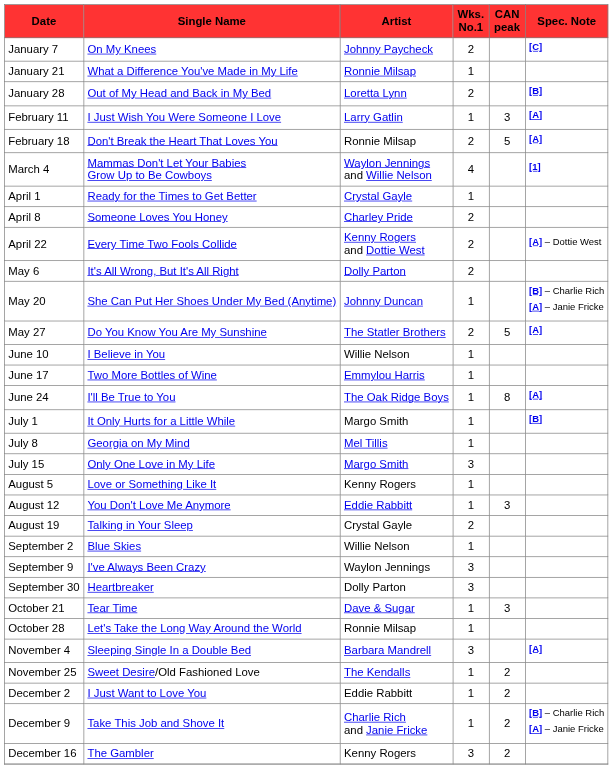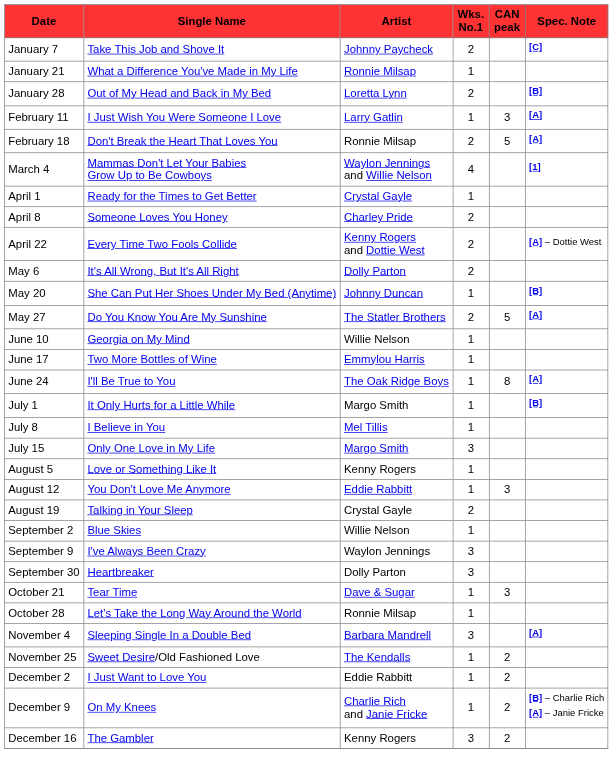January 7 | Single Name: On My Knees -> Take This Job and Shove It
May 20 | Spec. Note: [B] – Charlie Rich [A] – Janie Fricke -> [B]
June 10 | Single Name: I Believe in You -> Georgia on My Mind
July 8 | Single Name: Georgia on My Mind -> I Believe in You
December 9 | Single Name: Take This Job and Shove It -> On My Knees
